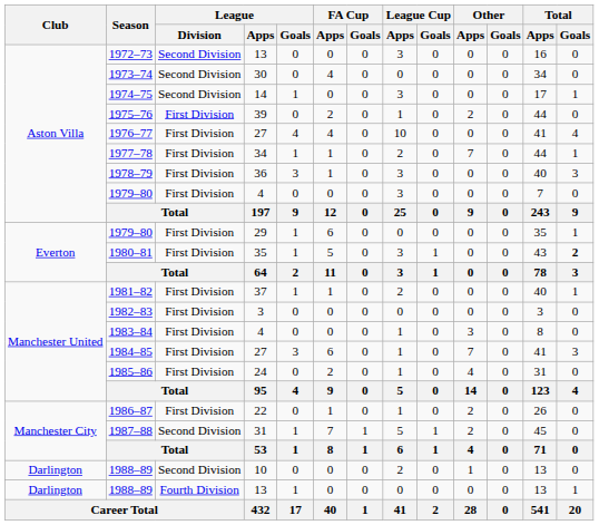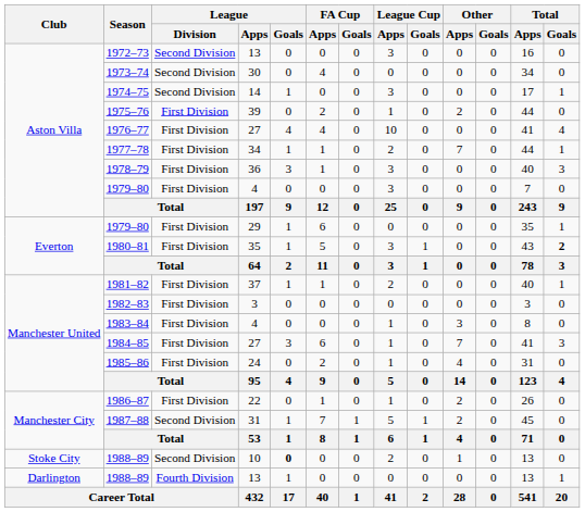1988–89 / 10 | Club: Darlington -> Stoke City
1988–89 / 10 | League / Goals: normal -> bold
